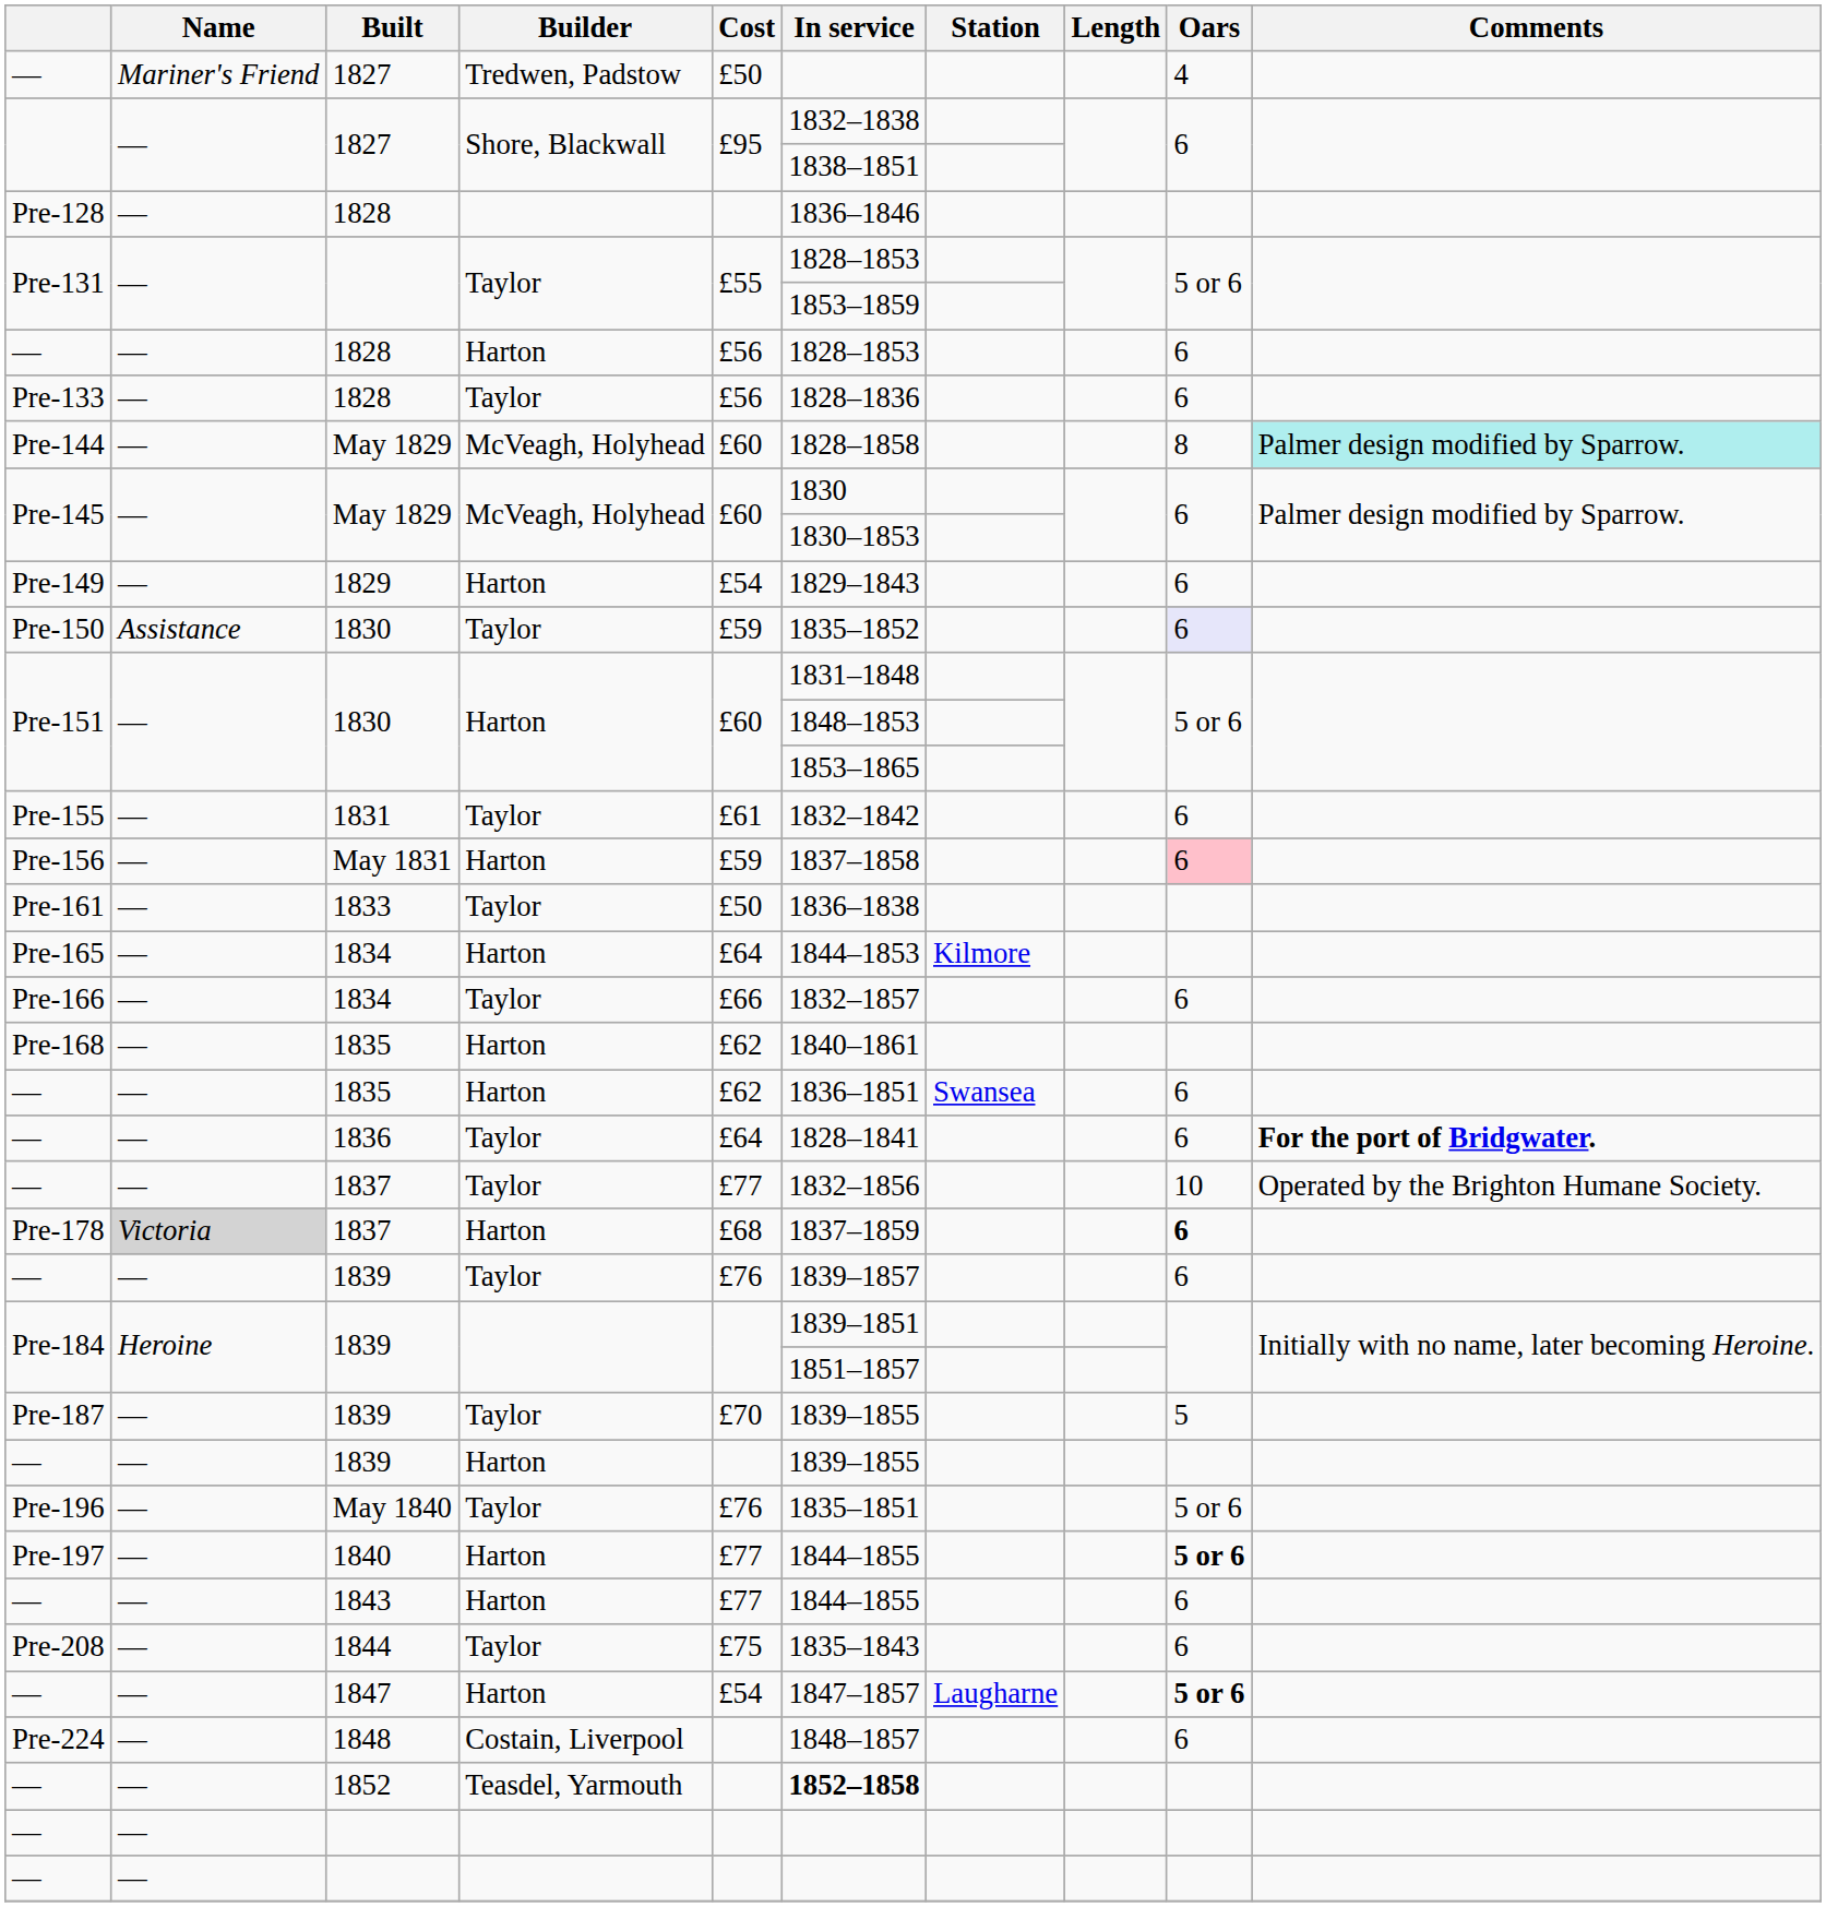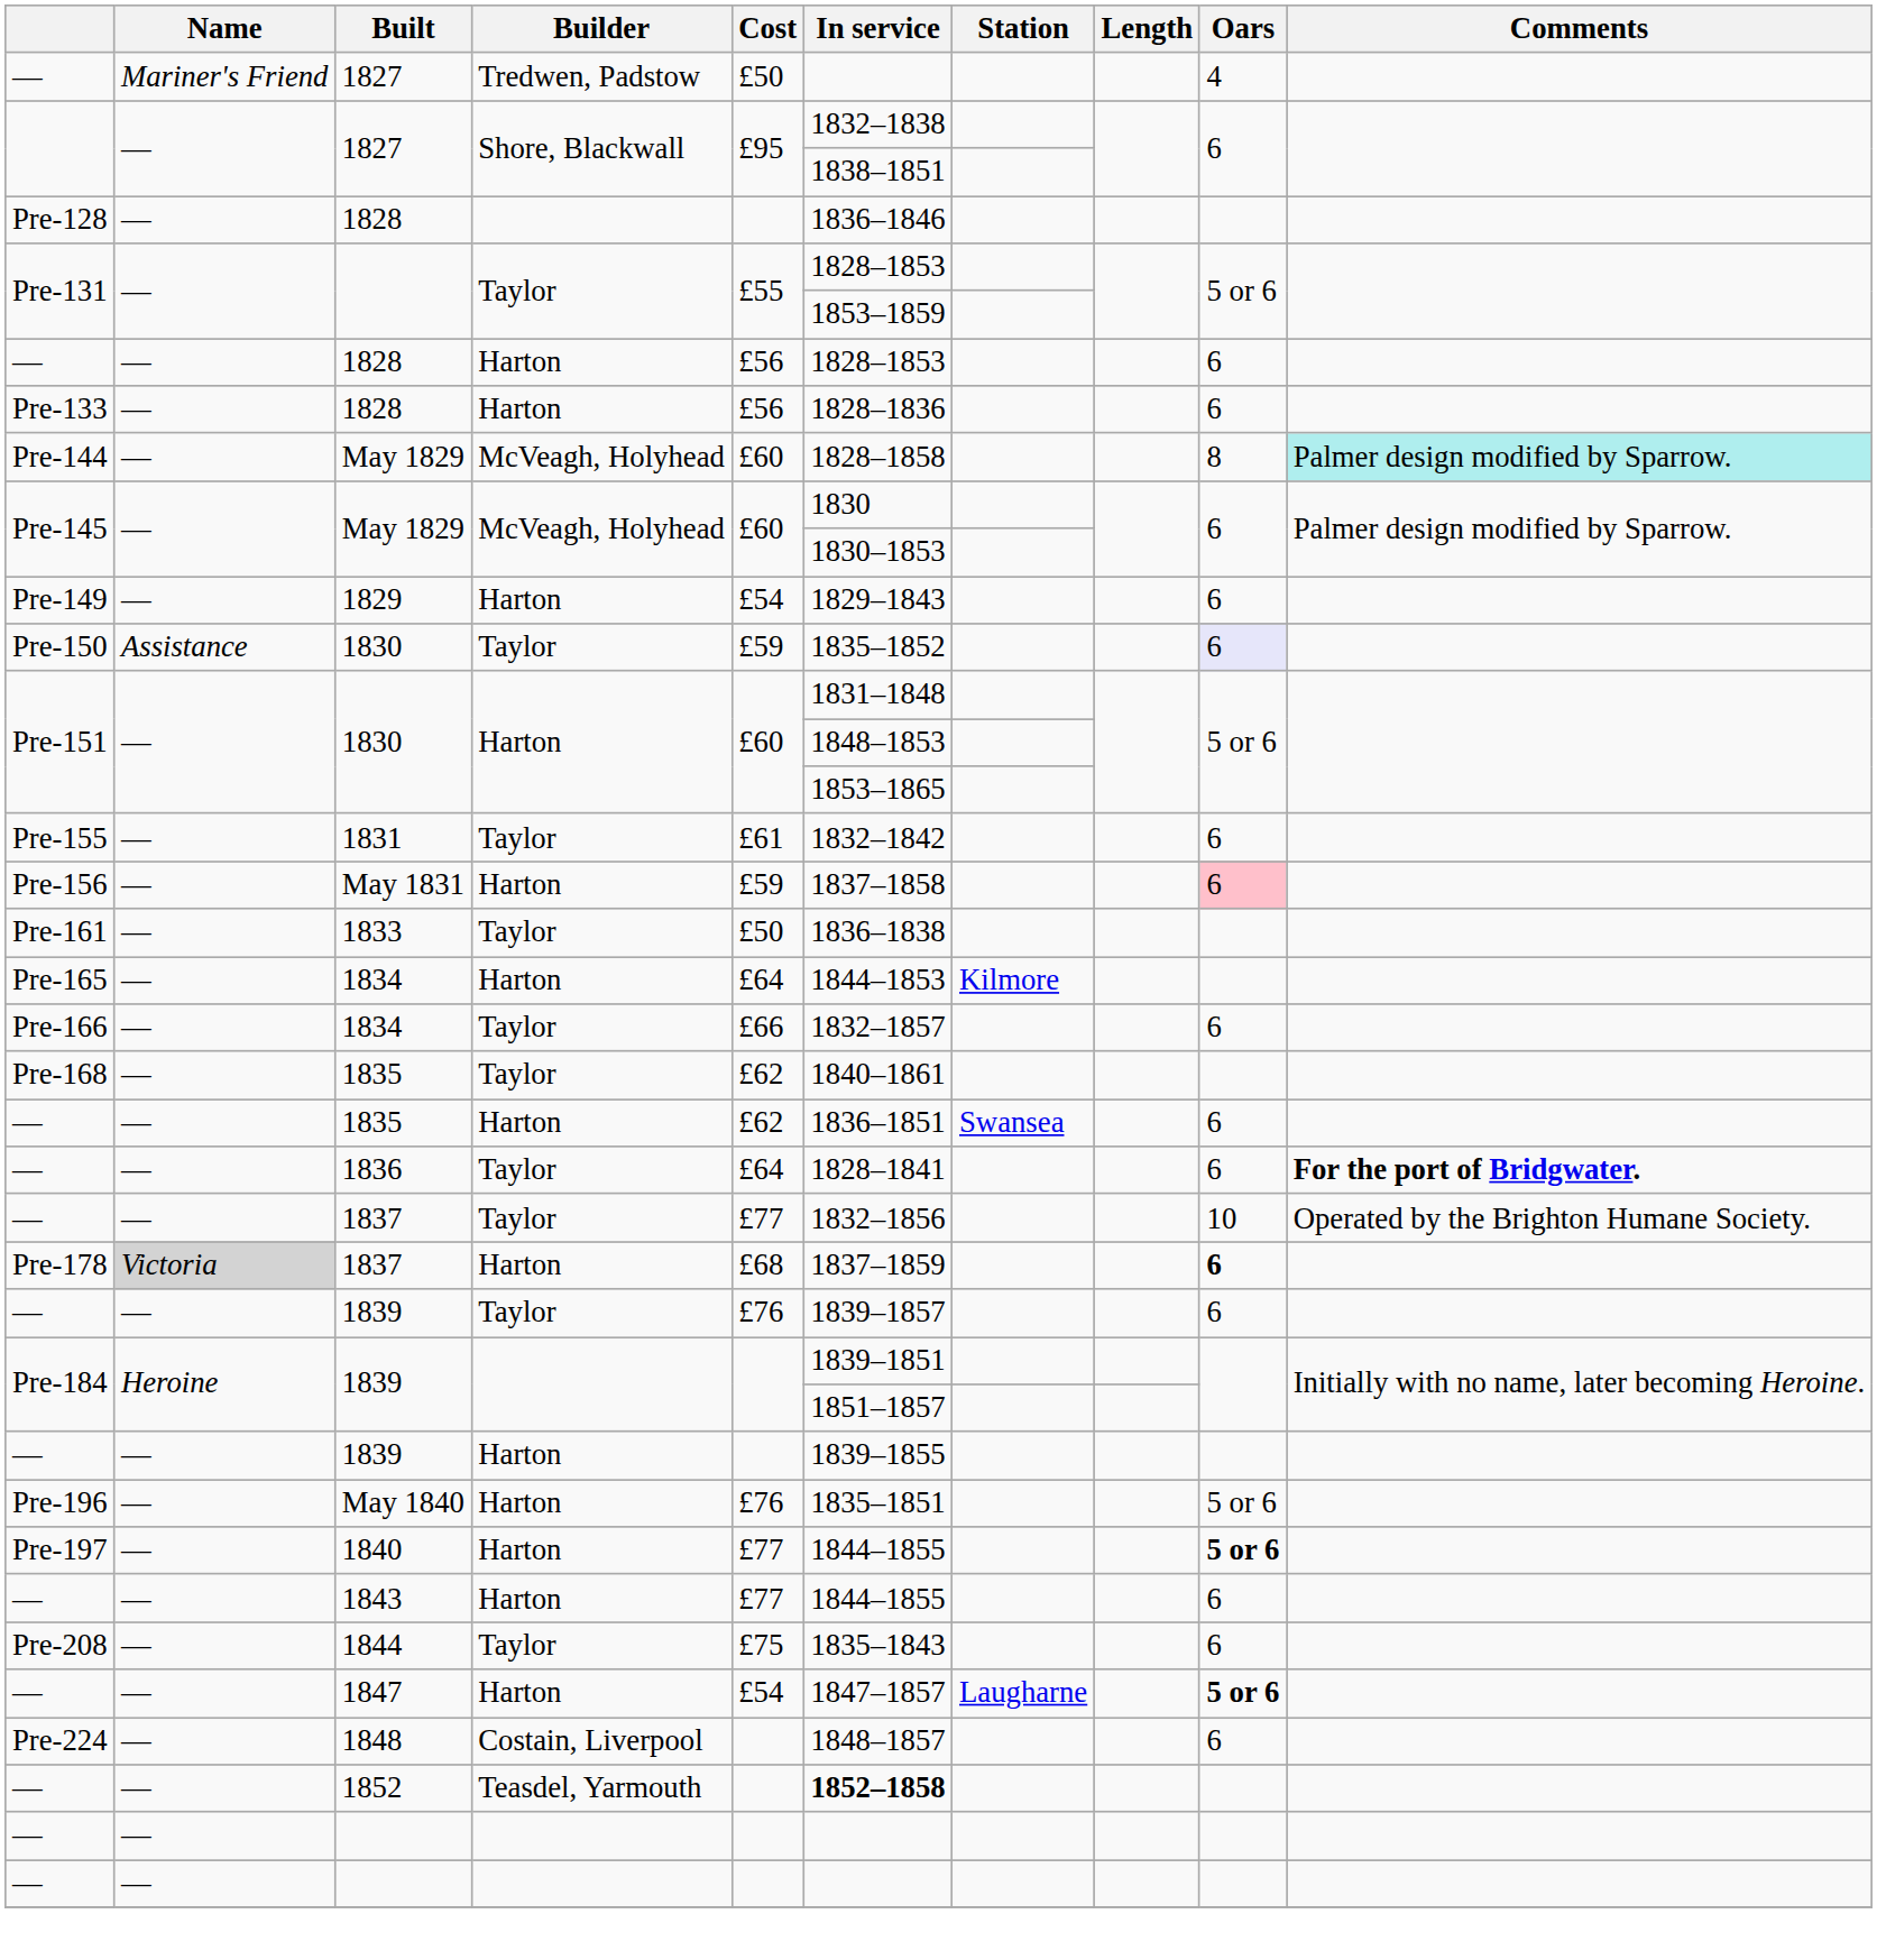Pre-133 | Builder: Taylor -> Harton
Pre-168 | Builder: Harton -> Taylor
- row: Pre-187 | — | 1839 | Taylor | £70 | 1839–1855 | 5
Pre-196 | Builder: Taylor -> Harton
